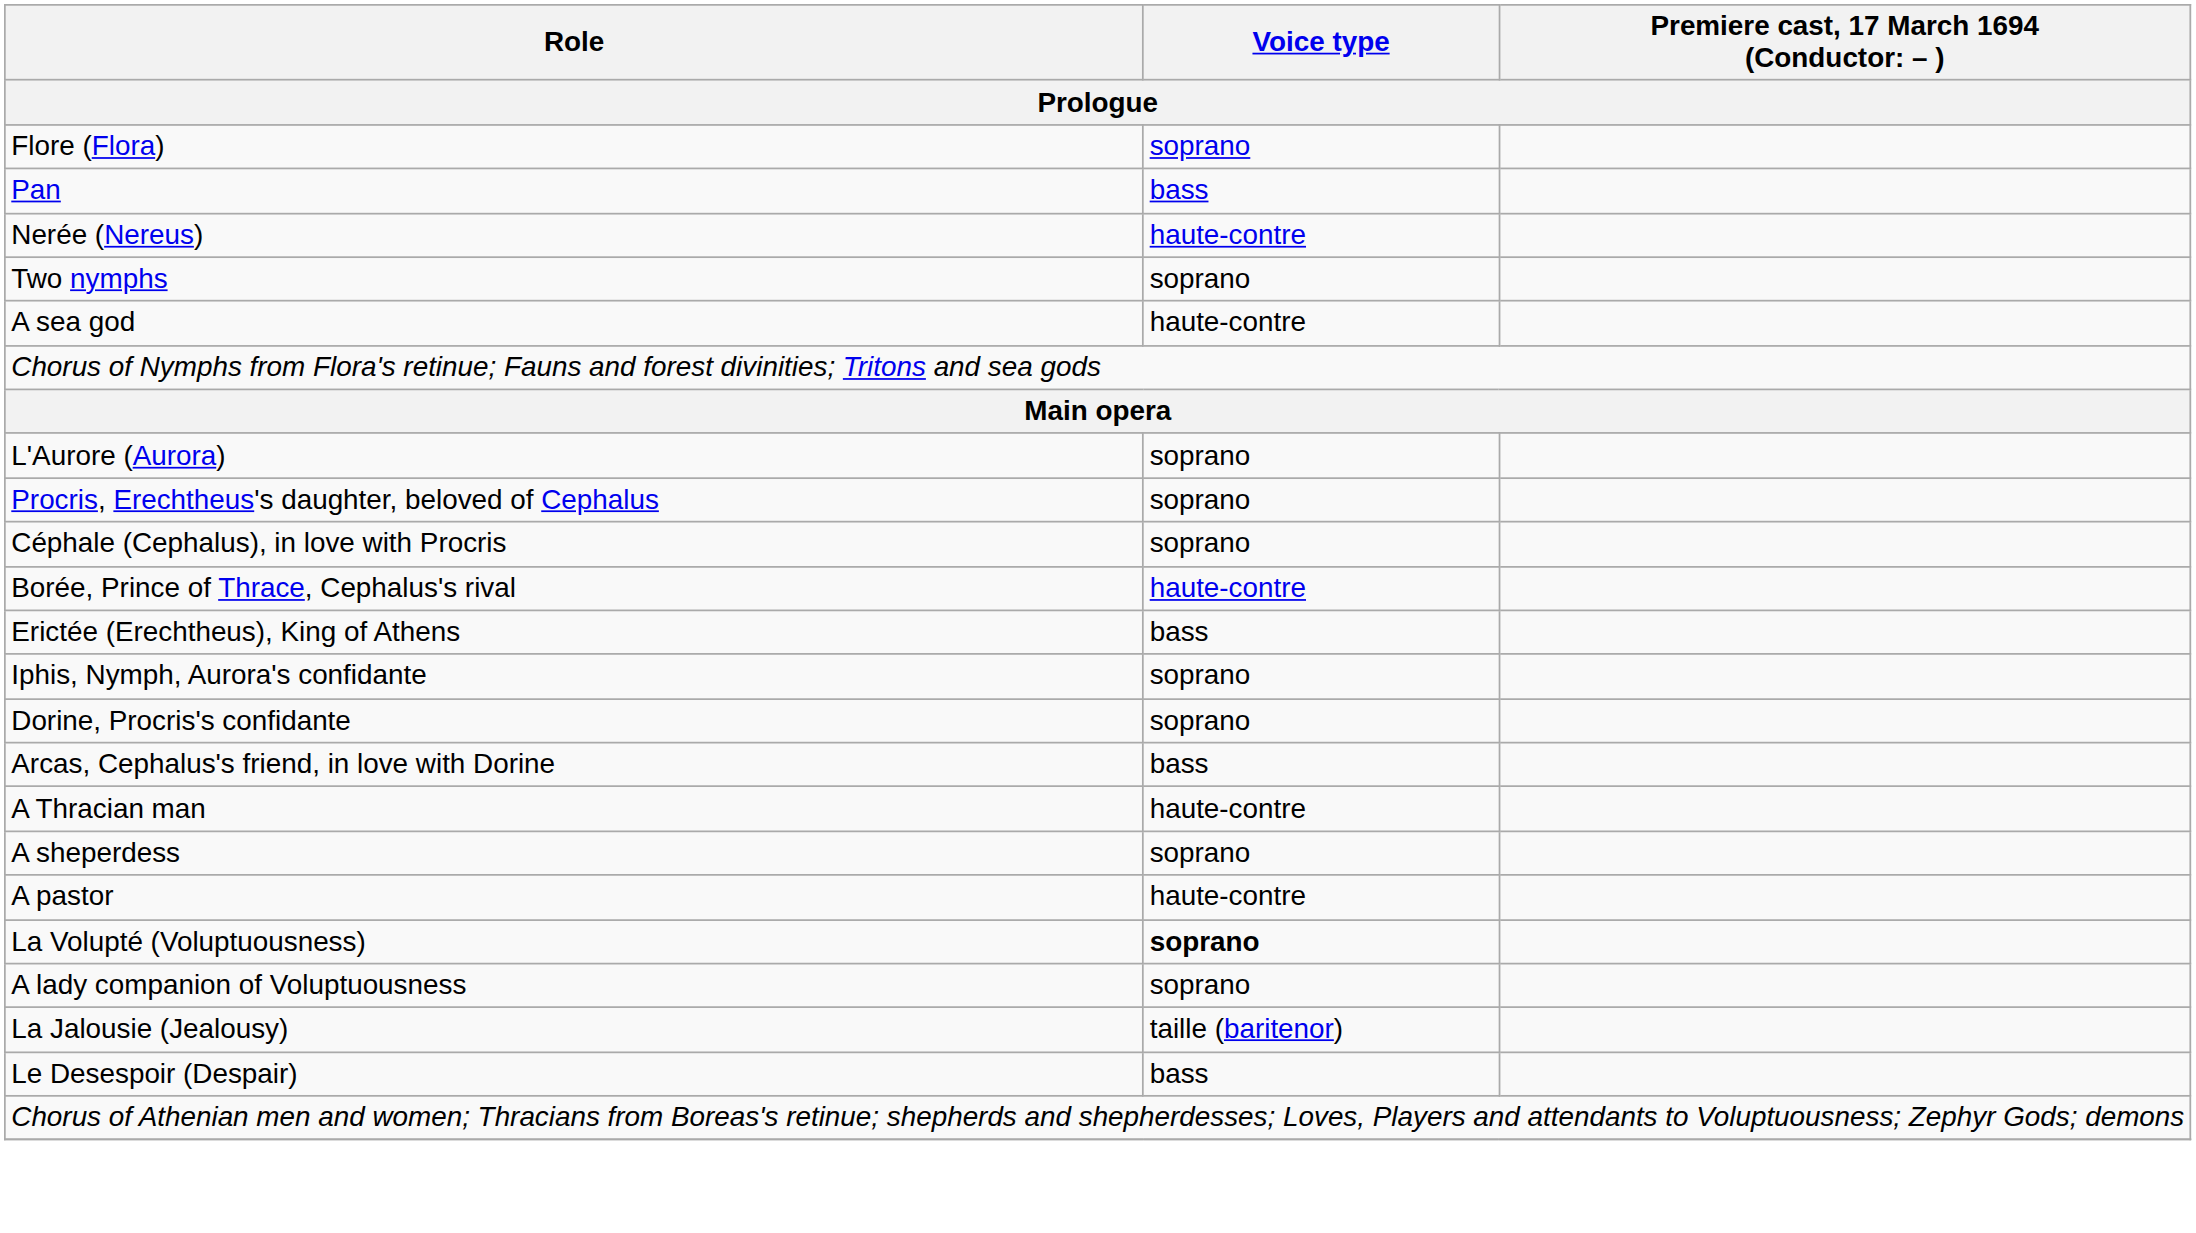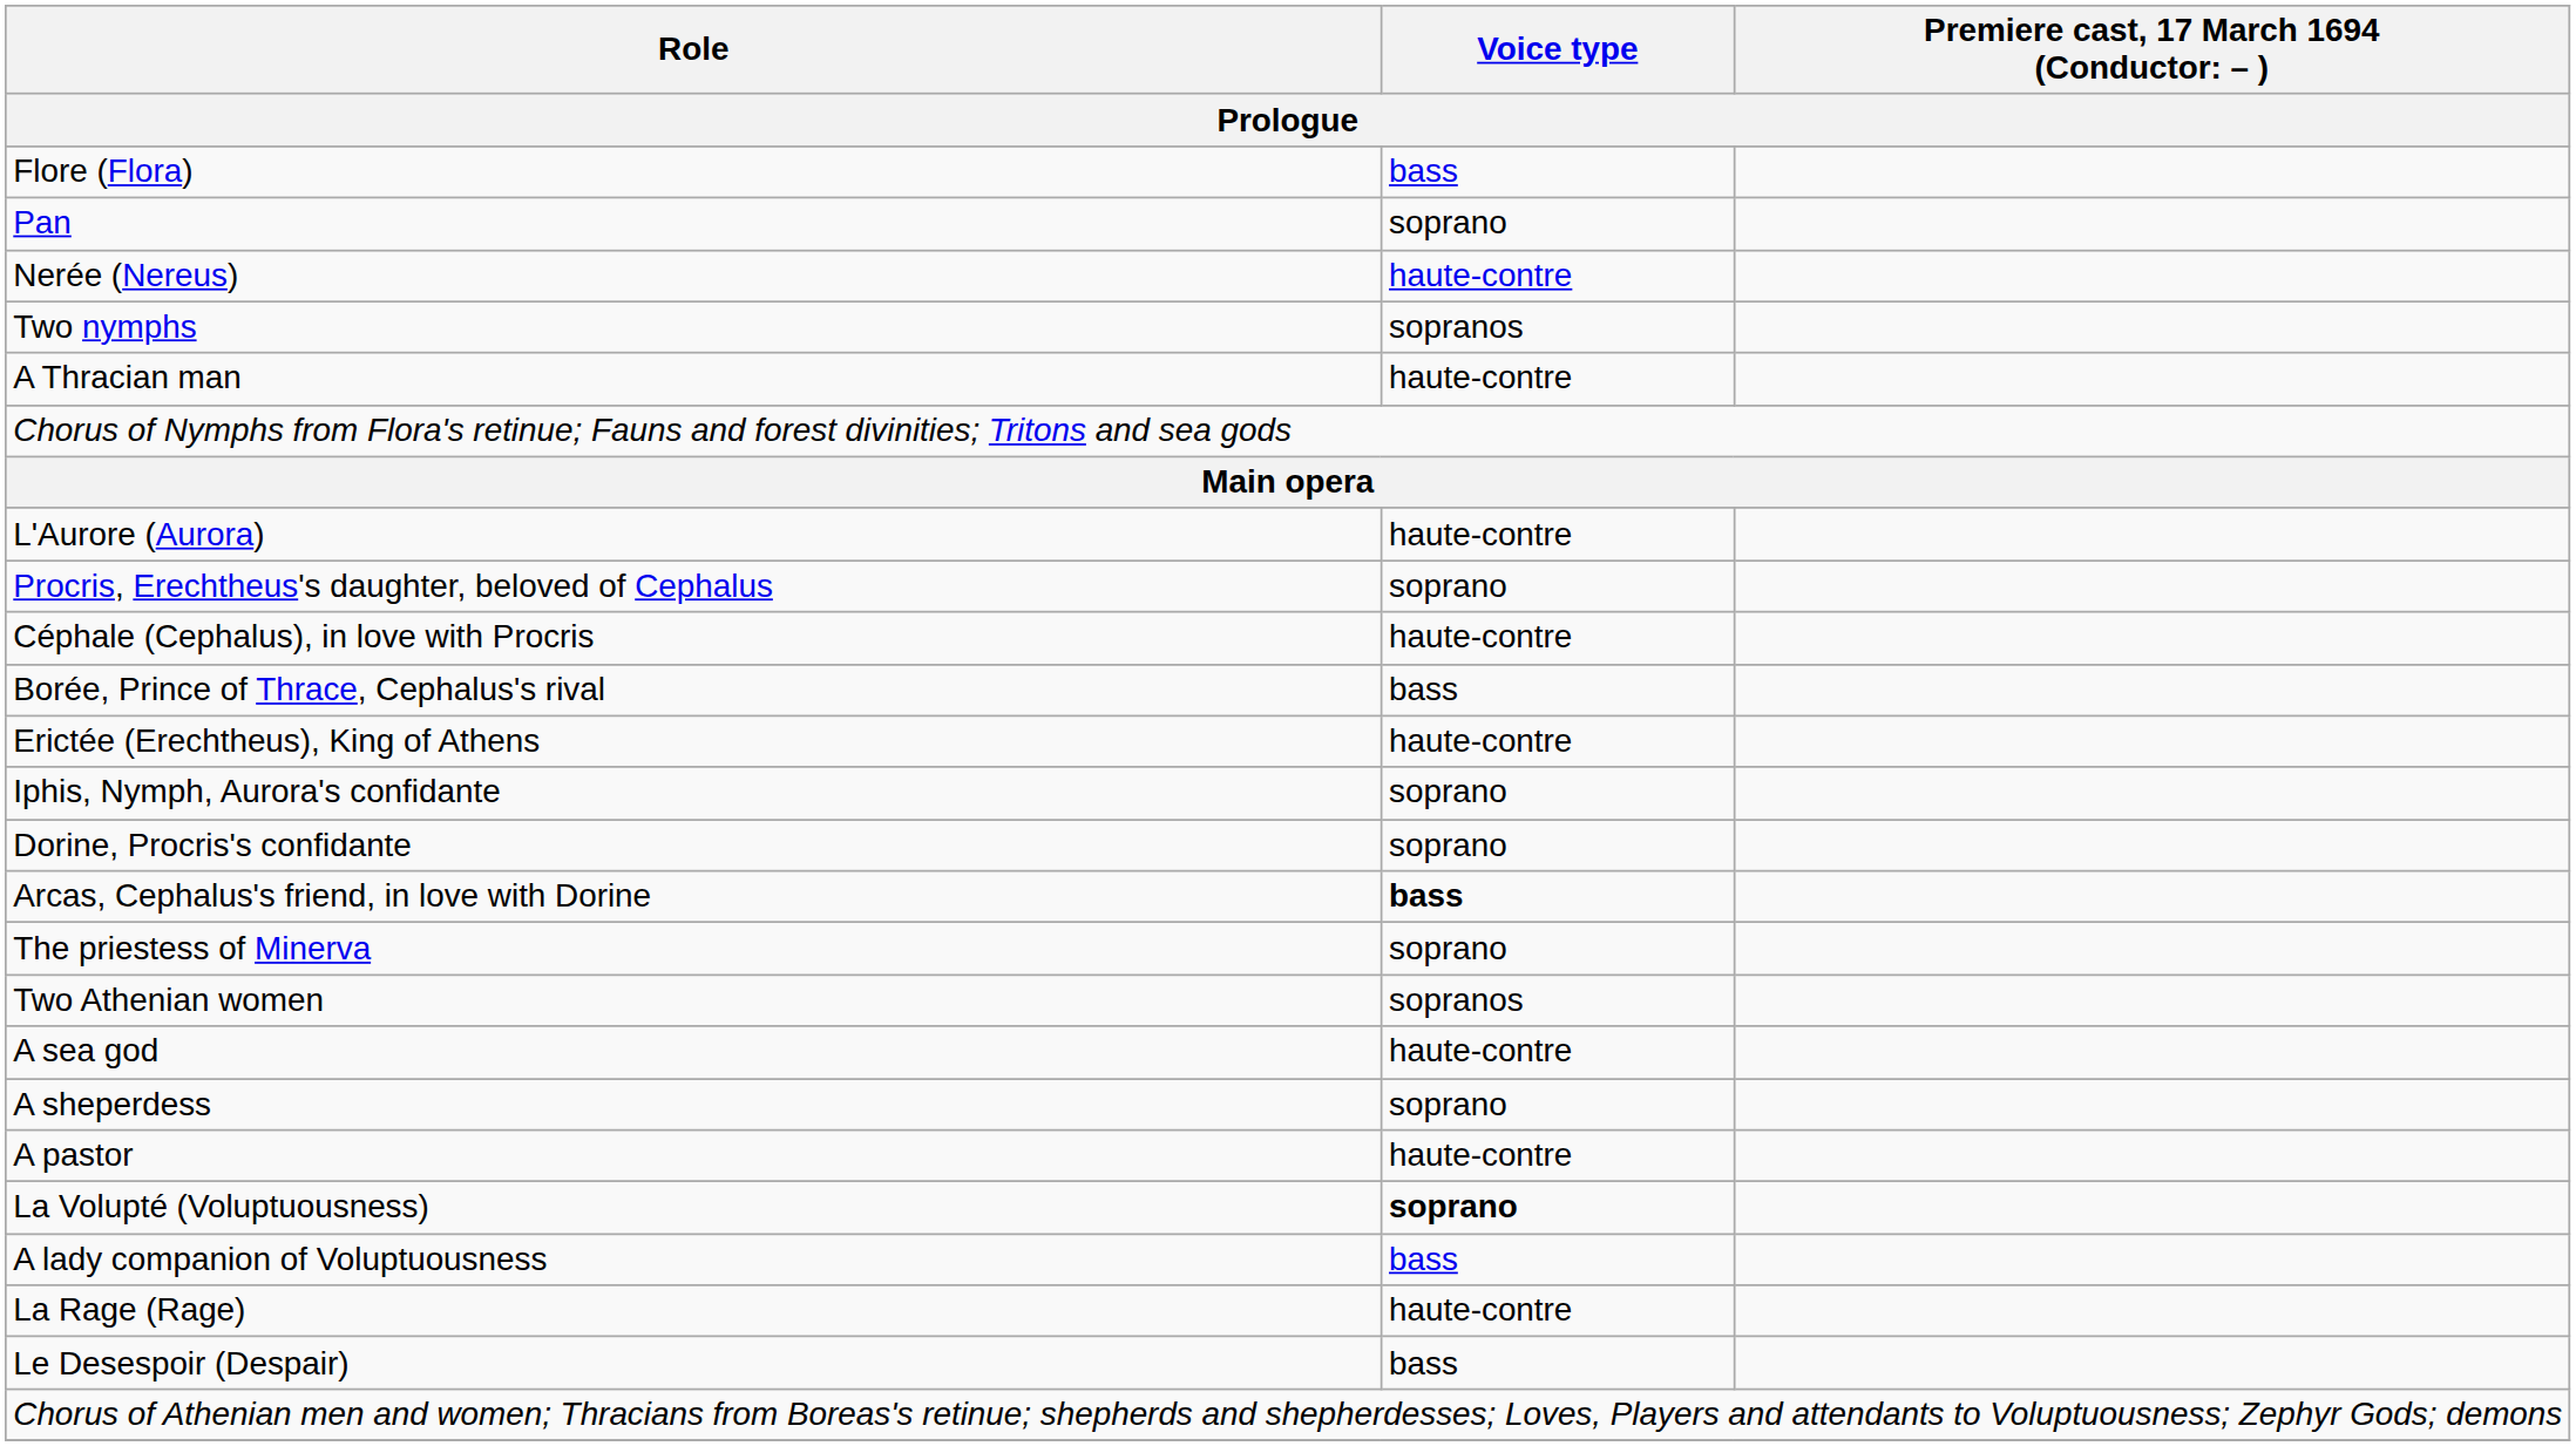Flore (Flora) | Voice type: soprano -> bass
Pan | Voice type: bass -> soprano
Two nymphs | Voice type: soprano -> sopranos
rows swapped: A sea god <-> A Thracian man
L'Aurore (Aurora) | Voice type: soprano -> haute-contre
Céphale (Cephalus), in love with Procris | Voice type: soprano -> haute-contre
Borée, Prince of Thrace, Cephalus's rival | Voice type: haute-contre -> bass
Erictée (Erechtheus), King of Athens | Voice type: bass -> haute-contre
Arcas, Cephalus's friend, in love with Dorine | Voice type: normal -> bold
+ row: The priestess of Minerva | soprano
+ row: Two Athenian women | sopranos
A lady companion of Voluptuousness | Voice type: soprano -> bass
- row: La Jalousie (Jealousy) | taille (baritenor)
+ row: La Rage (Rage) | haute-contre
